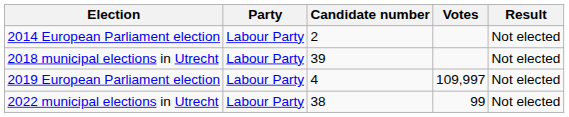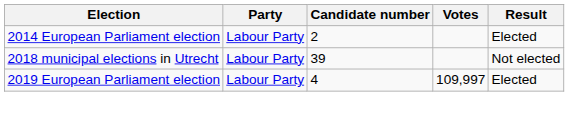2014 European Parliament election | Result: Not elected -> Elected
2019 European Parliament election | Result: Not elected -> Elected
- row: 2022 municipal elections in Utrecht | Labour Party | 38 | 99 | Not elected
